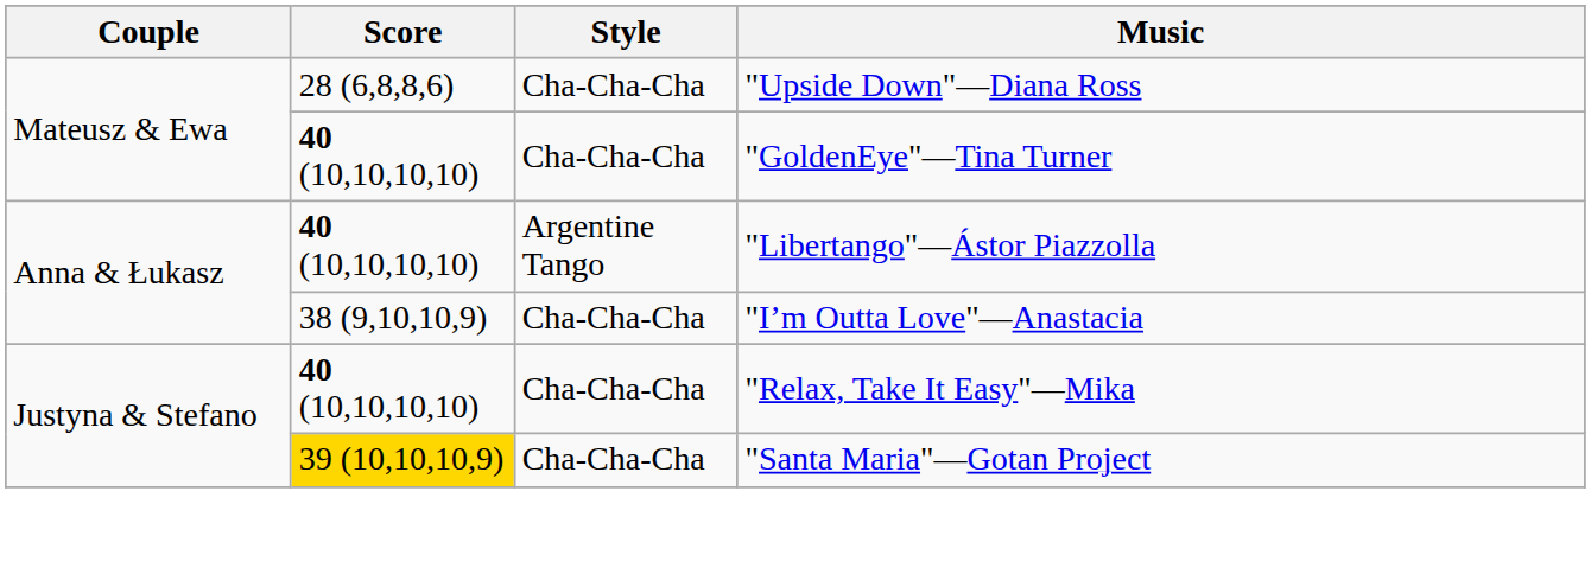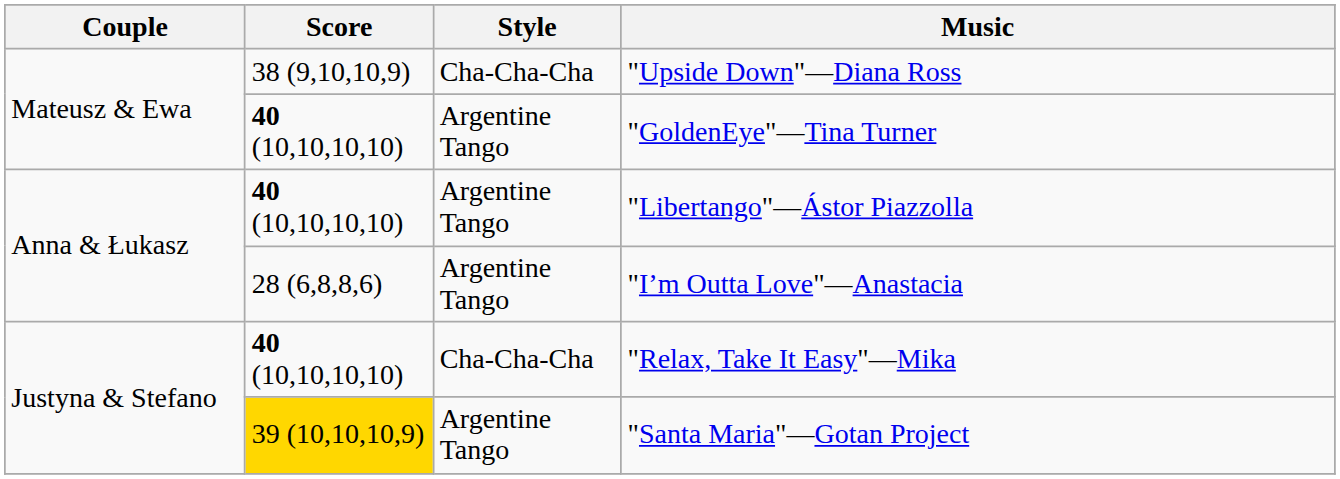"Upside Down"—Diana Ross | Score: 28 (6,8,8,6) -> 38 (9,10,10,9)
"GoldenEye"—Tina Turner | Style: Cha-Cha-Cha -> Argentine Tango
"I’m Outta Love"—Anastacia | Score: 38 (9,10,10,9) -> 28 (6,8,8,6)
"I’m Outta Love"—Anastacia | Style: Cha-Cha-Cha -> Argentine Tango
"Santa Maria"—Gotan Project | Style: Cha-Cha-Cha -> Argentine Tango
